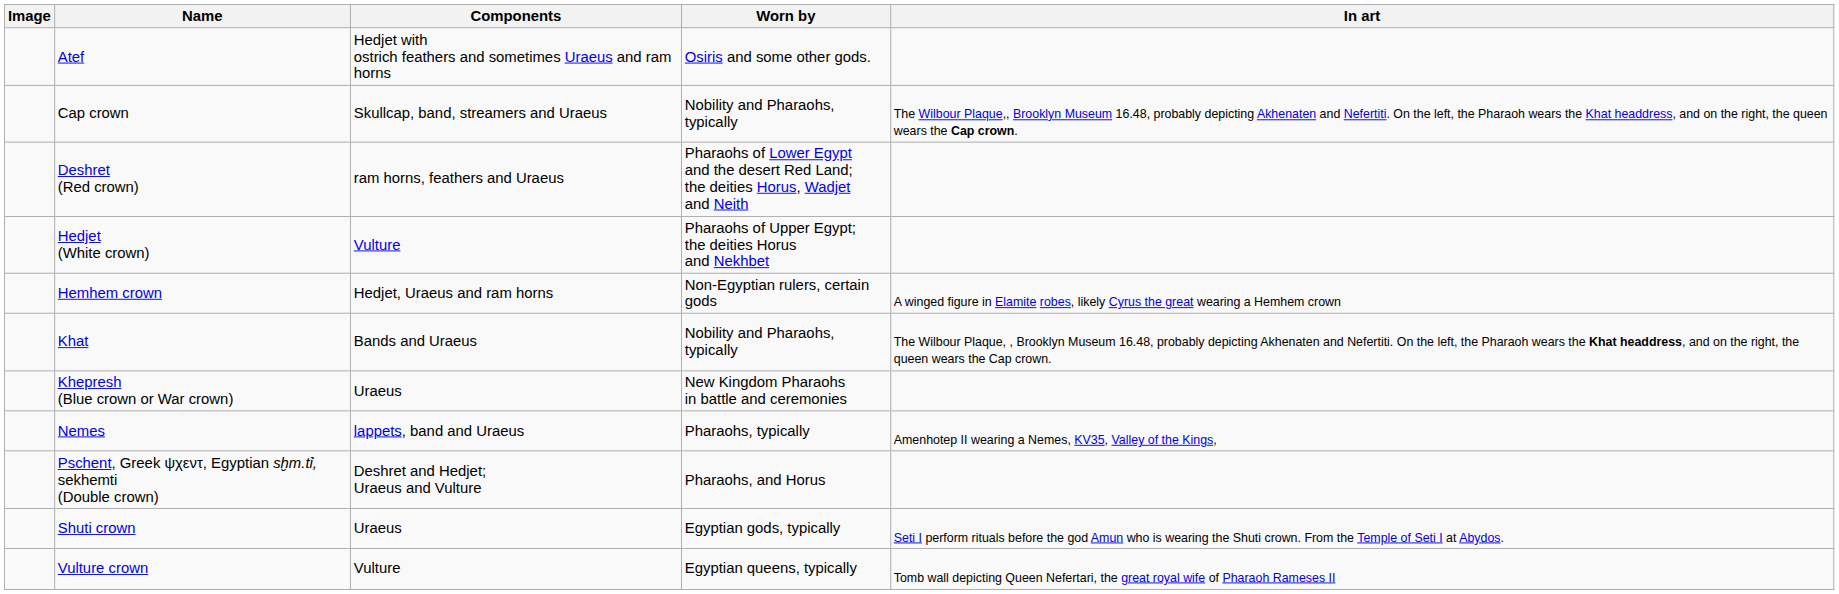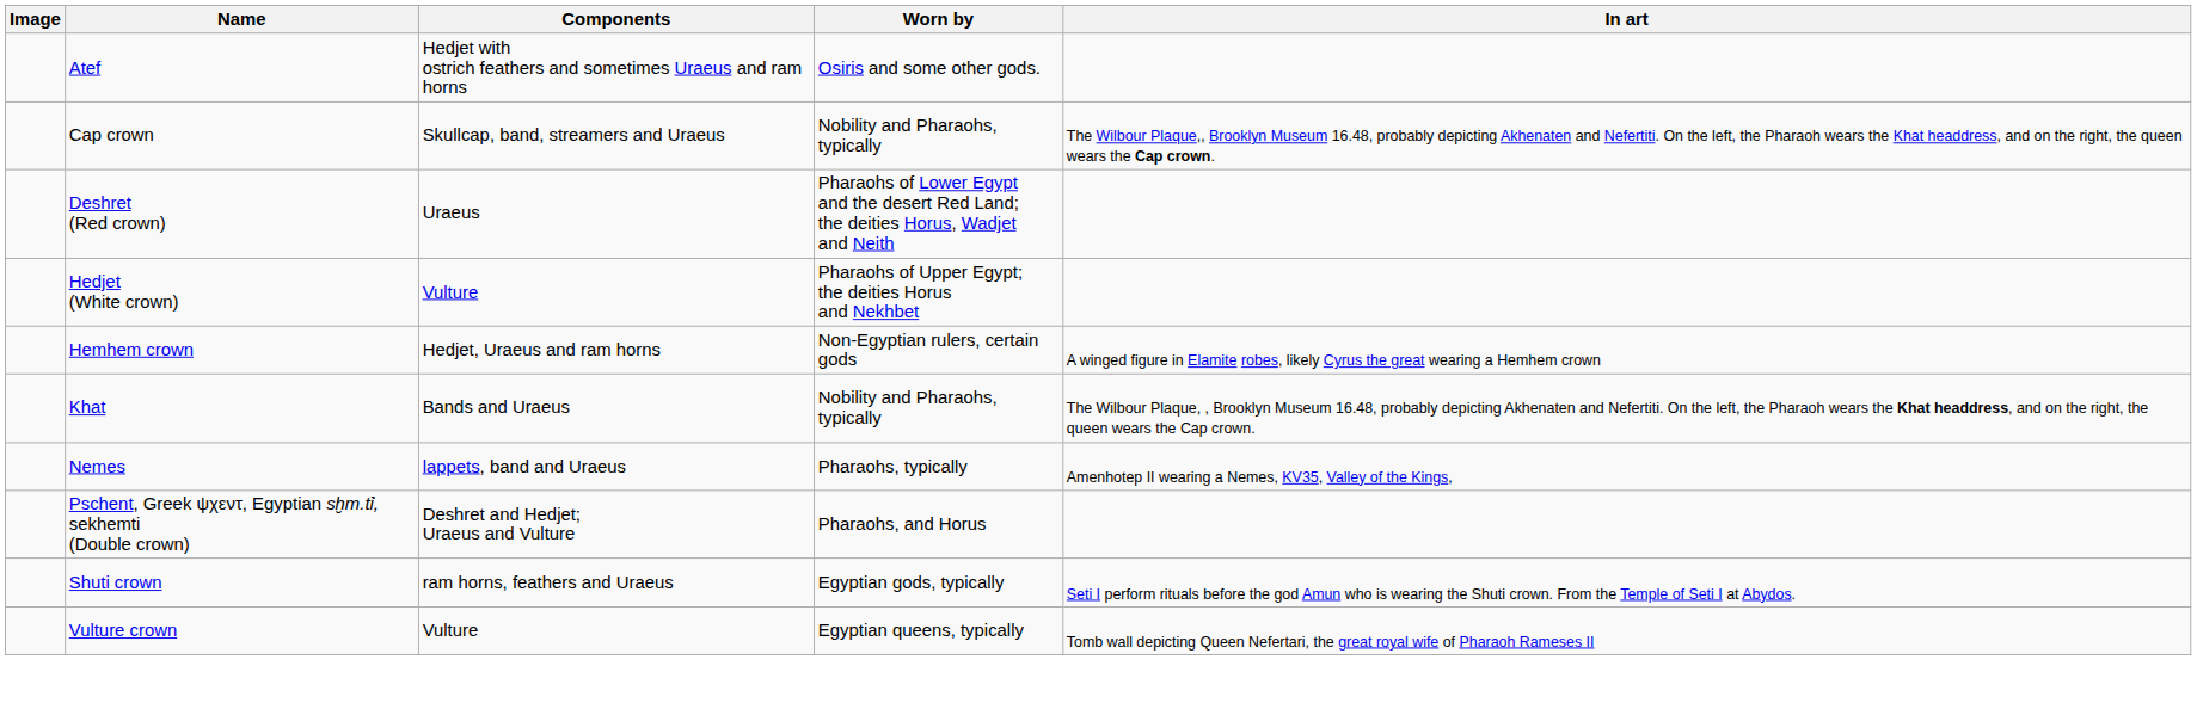Deshret (Red crown) | Components: ram horns, feathers and Uraeus -> Uraeus
- row: Khepresh (Blue crown or War crown) | Uraeus | New Kingdom Pharaohs in battle and ceremonies
Shuti crown | Components: Uraeus -> ram horns, feathers and Uraeus
